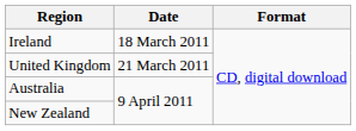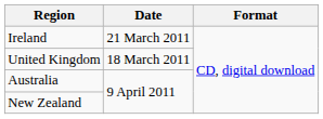Ireland | Date: 18 March 2011 -> 21 March 2011
United Kingdom | Date: 21 March 2011 -> 18 March 2011
